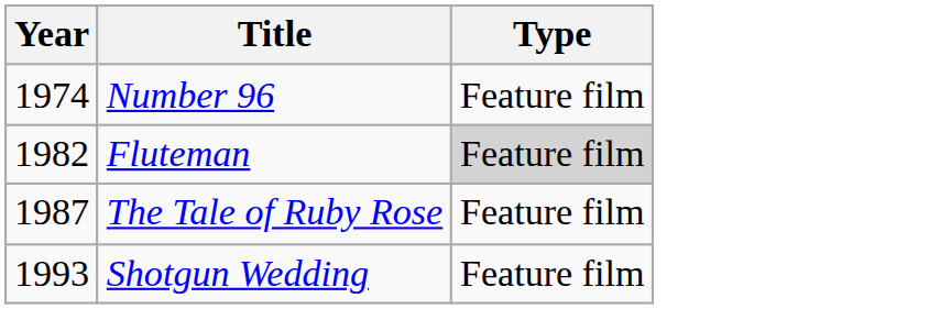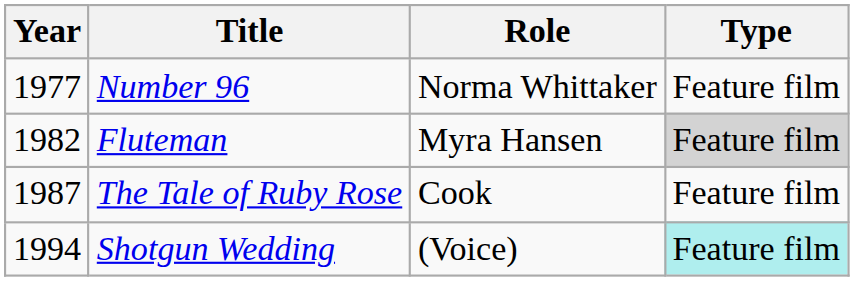+ column: Role | Norma Whittaker | Myra Hansen | Cook | (Voice)
Number 96 | Year: 1974 -> 1977
Shotgun Wedding | Year: 1993 -> 1994
Shotgun Wedding | Type: no background -> paleturquoise background
